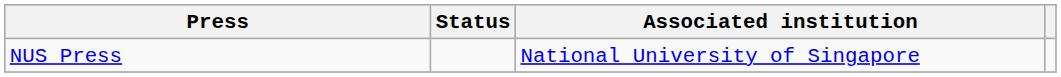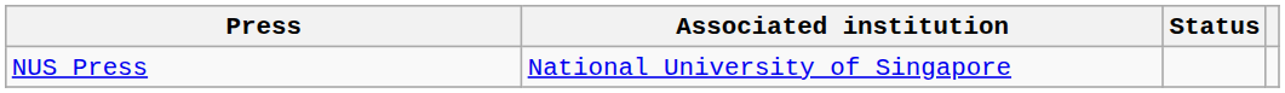columns swapped: Associated institution <-> Status
